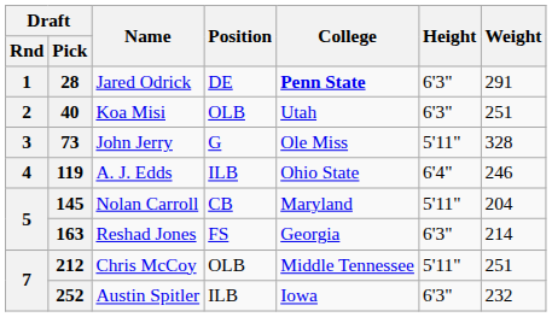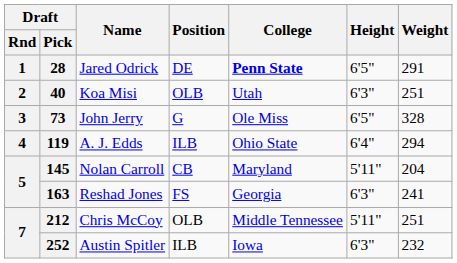28 | Height: 6'3" -> 6'5"
73 | Height: 5'11" -> 6'5"
119 | Weight: 246 -> 294
163 | Weight: 214 -> 241
